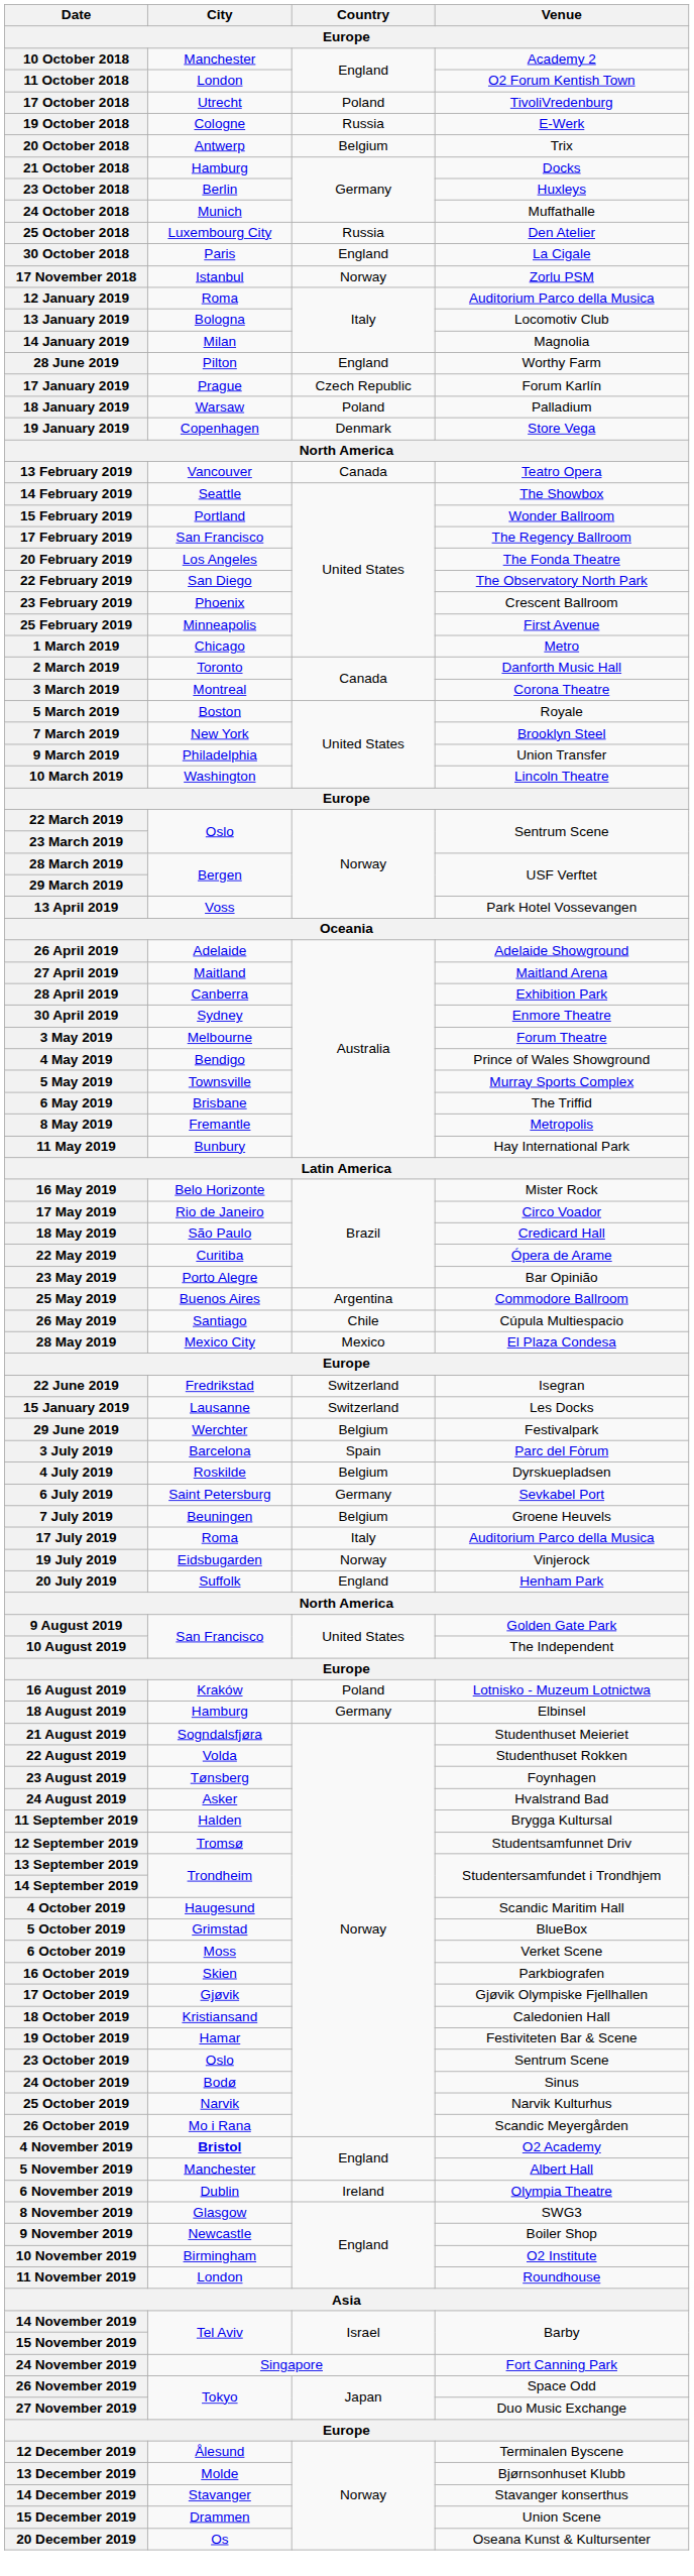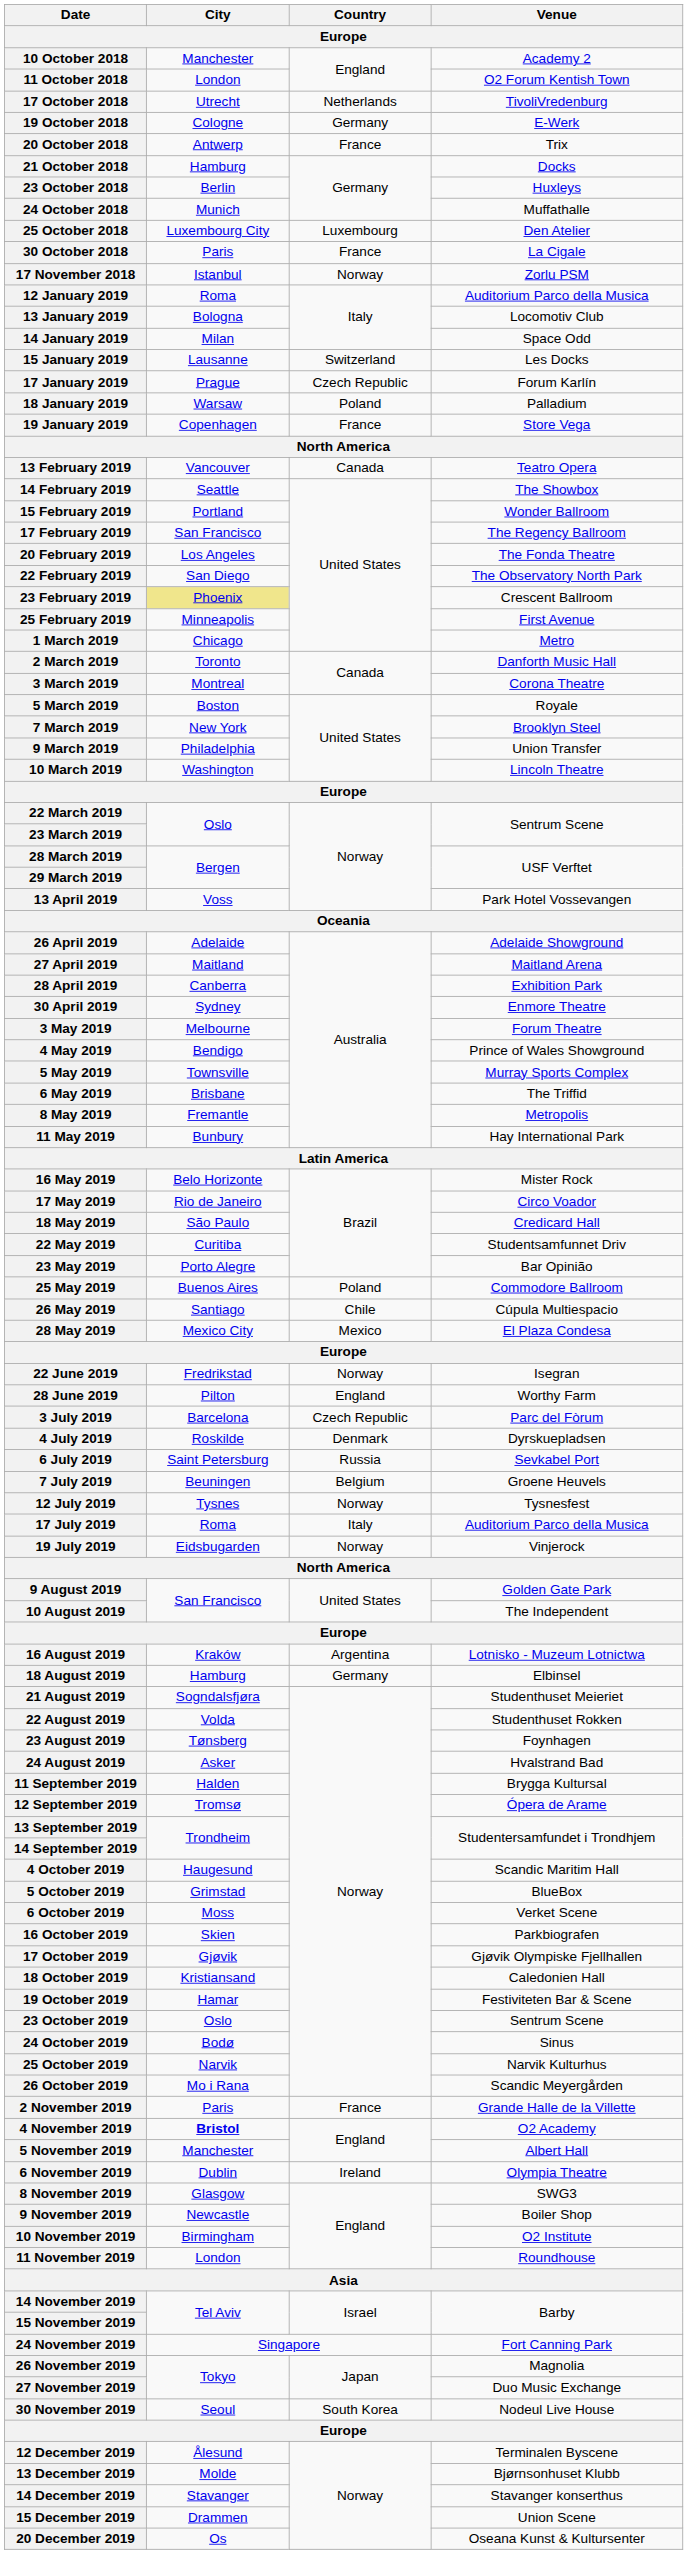17 October 2018 | Country: Poland -> Netherlands
19 October 2018 | Country: Russia -> Germany
20 October 2018 | Country: Belgium -> France
25 October 2018 | Country: Russia -> Luxembourg
30 October 2018 | Country: England -> France
14 January 2019 | Venue: Magnolia -> Space Odd
rows swapped: 15 January 2019 <-> 28 June 2019
19 January 2019 | Country: Denmark -> France
23 February 2019 | City: no background -> khaki background
22 May 2019 | Venue: Ópera de Arame -> Studentsamfunnet Driv
25 May 2019 | Country: Argentina -> Poland
22 June 2019 | Country: Switzerland -> Norway
- row: 29 June 2019 | Werchter | Belgium | Festivalpark
3 July 2019 | Country: Spain -> Czech Republic
4 July 2019 | Country: Belgium -> Denmark
6 July 2019 | Country: Germany -> Russia
+ row: 12 July 2019 | Tysnes | Norway | Tysnesfest
- row: 20 July 2019 | Suffolk | England | Henham Park
16 August 2019 | Country: Poland -> Argentina
12 September 2019 | Venue: Studentsamfunnet Driv -> Ópera de Arame
+ row: 2 November 2019 | Paris | France | Grande Halle de la Villette
26 November 2019 | Venue: Space Odd -> Magnolia
+ row: 30 November 2019 | Seoul | South Korea | Nodeul Live House
